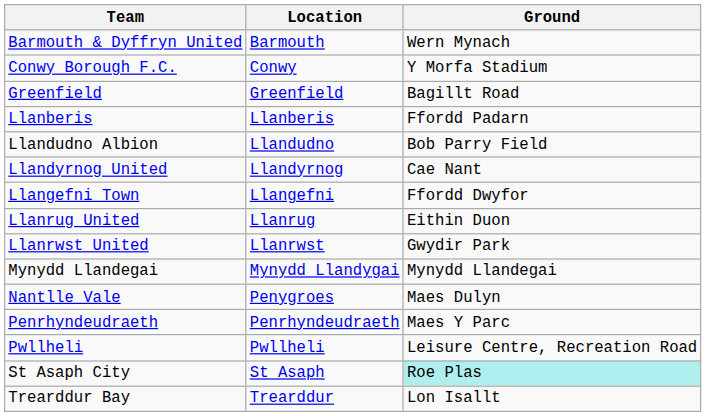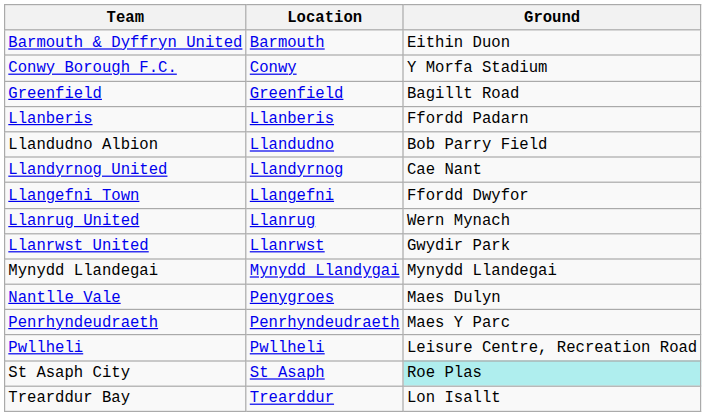Barmouth & Dyffryn United | Ground: Wern Mynach -> Eithin Duon
Llanrug United | Ground: Eithin Duon -> Wern Mynach
